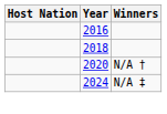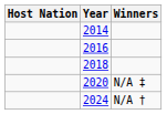+ row: 2014
2020 | Winners: N/A † -> N/A ‡
2024 | Winners: N/A ‡ -> N/A †
